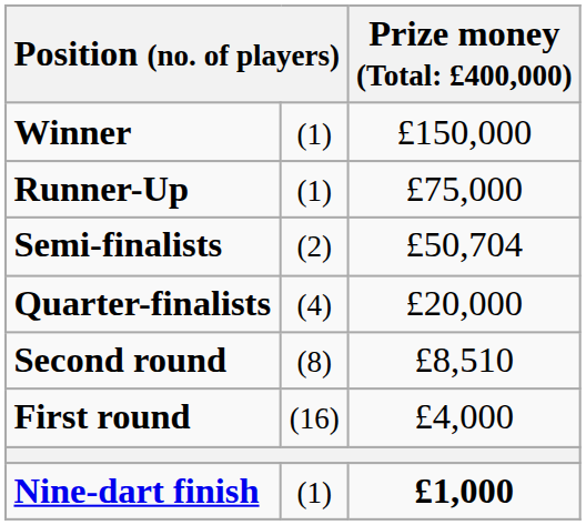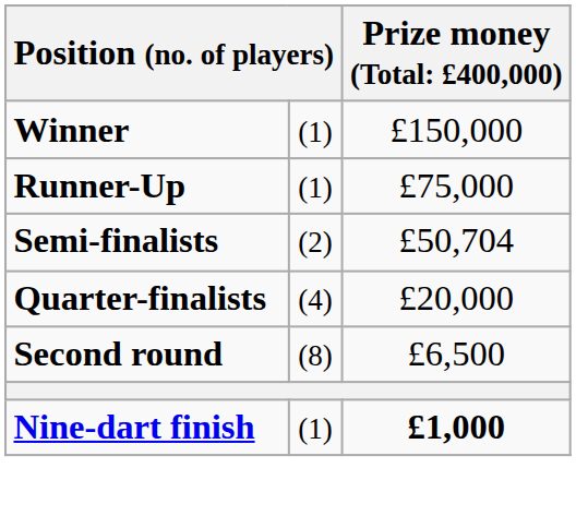Second round | column 3: £8,510 -> £6,500
- row: First round | (16) | £4,000
